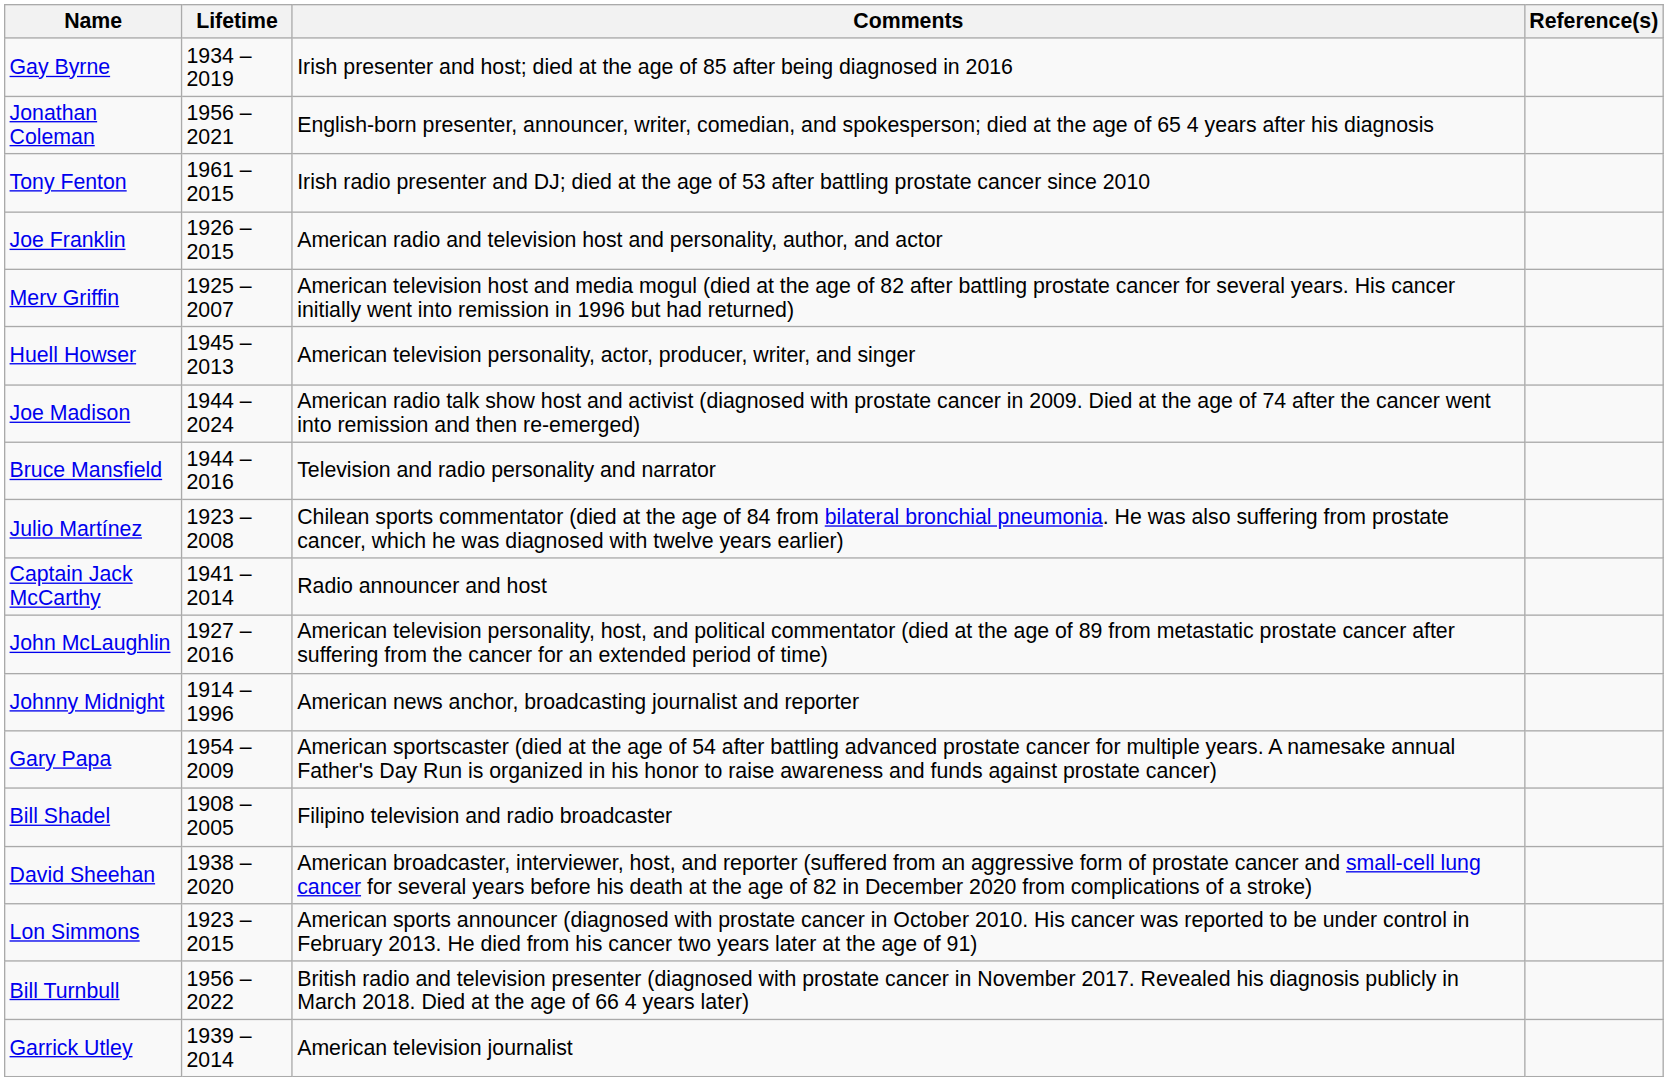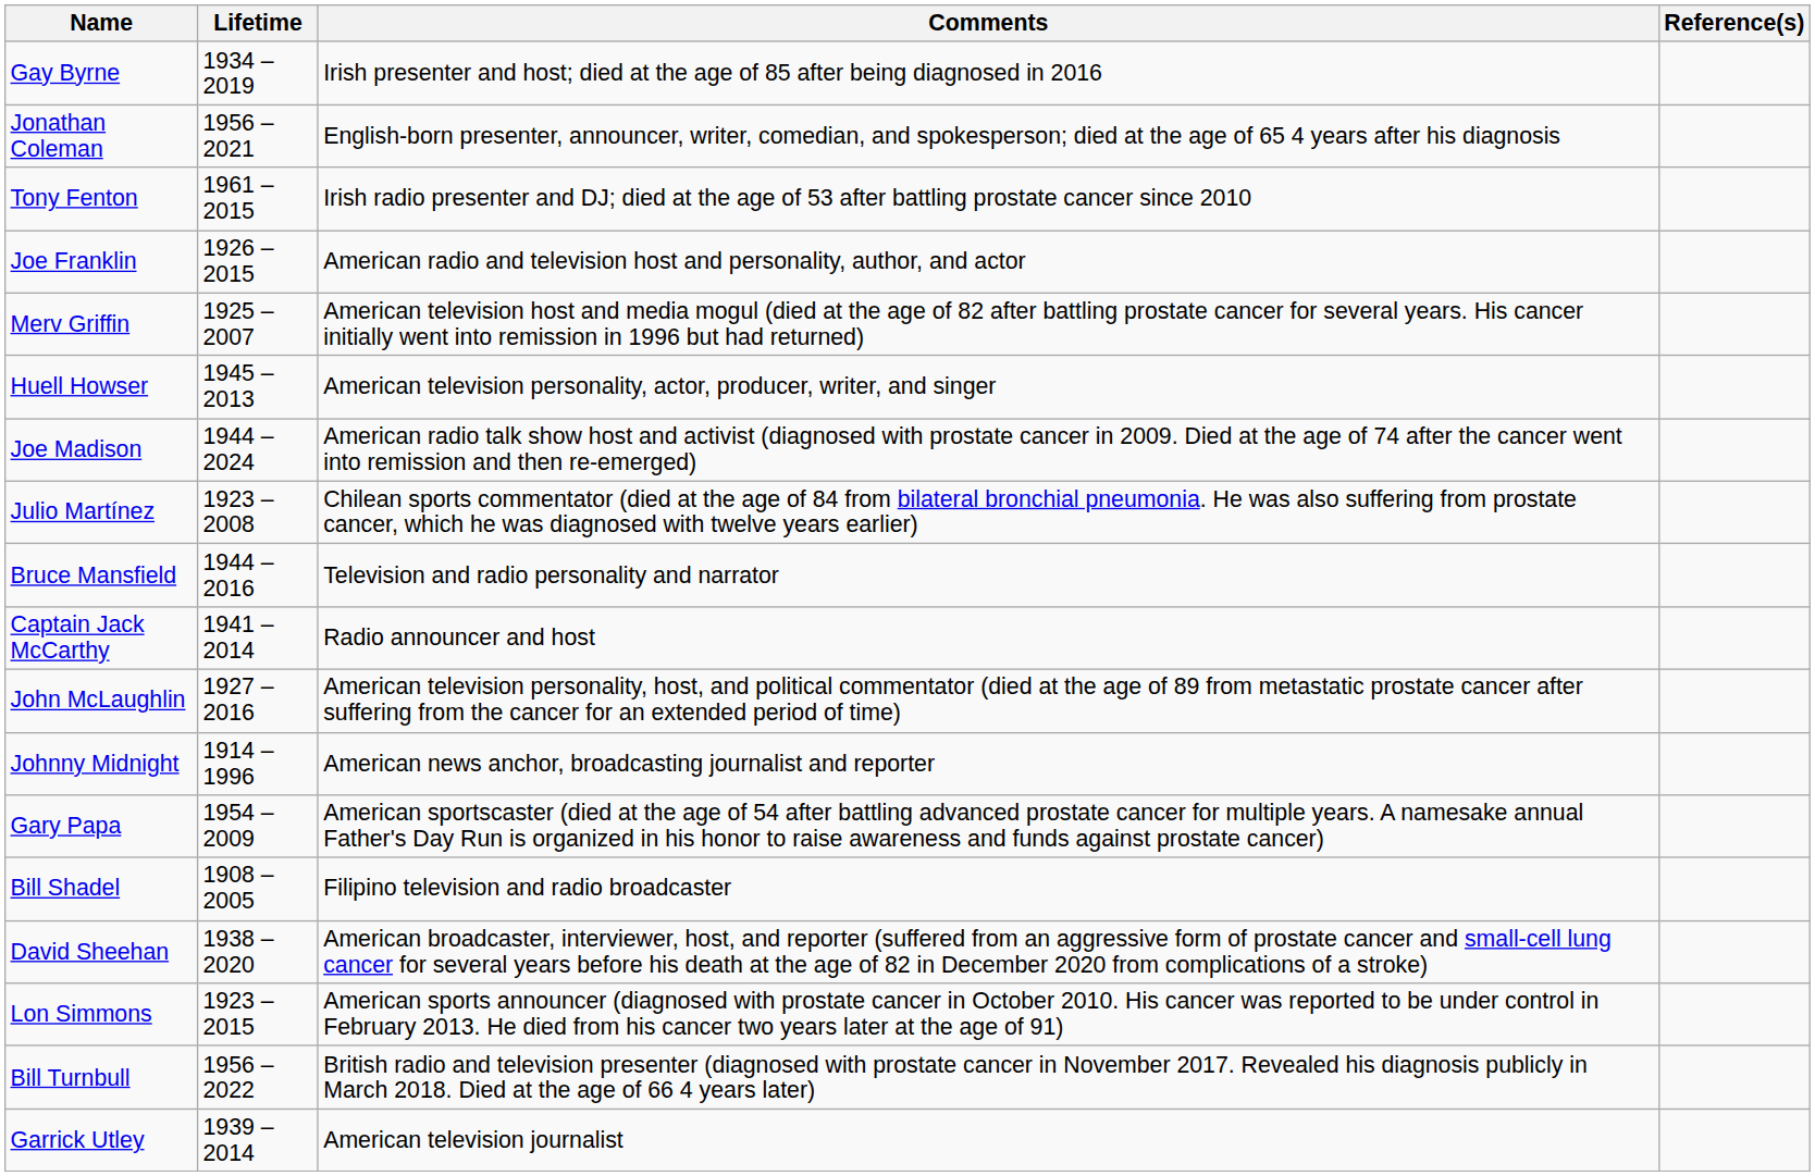rows swapped: Bruce Mansfield <-> Julio Martínez
